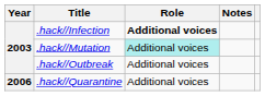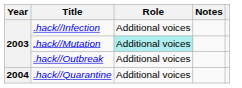.hack//Infection | Role: bold -> normal
.hack//Quarantine | Year: 2006 -> 2004
